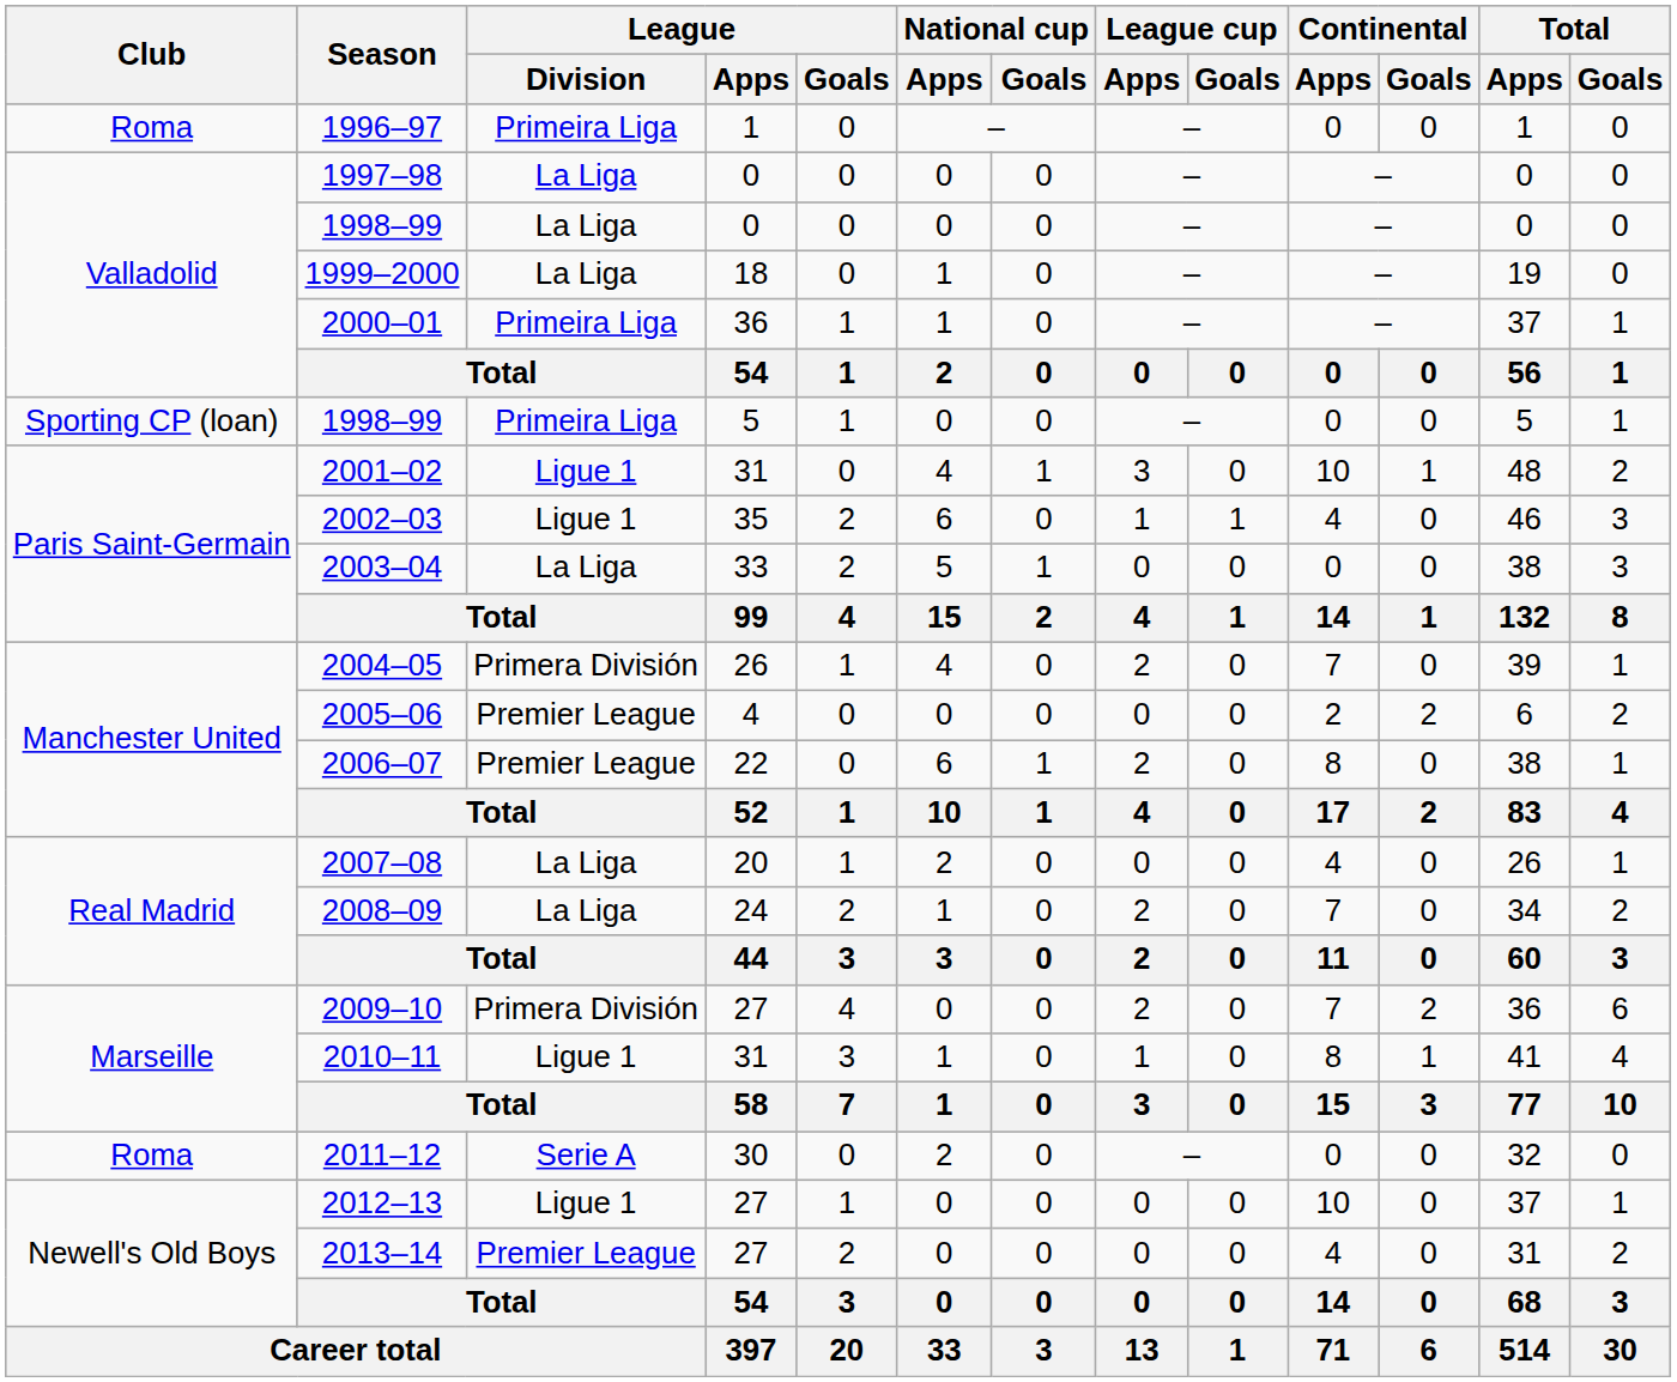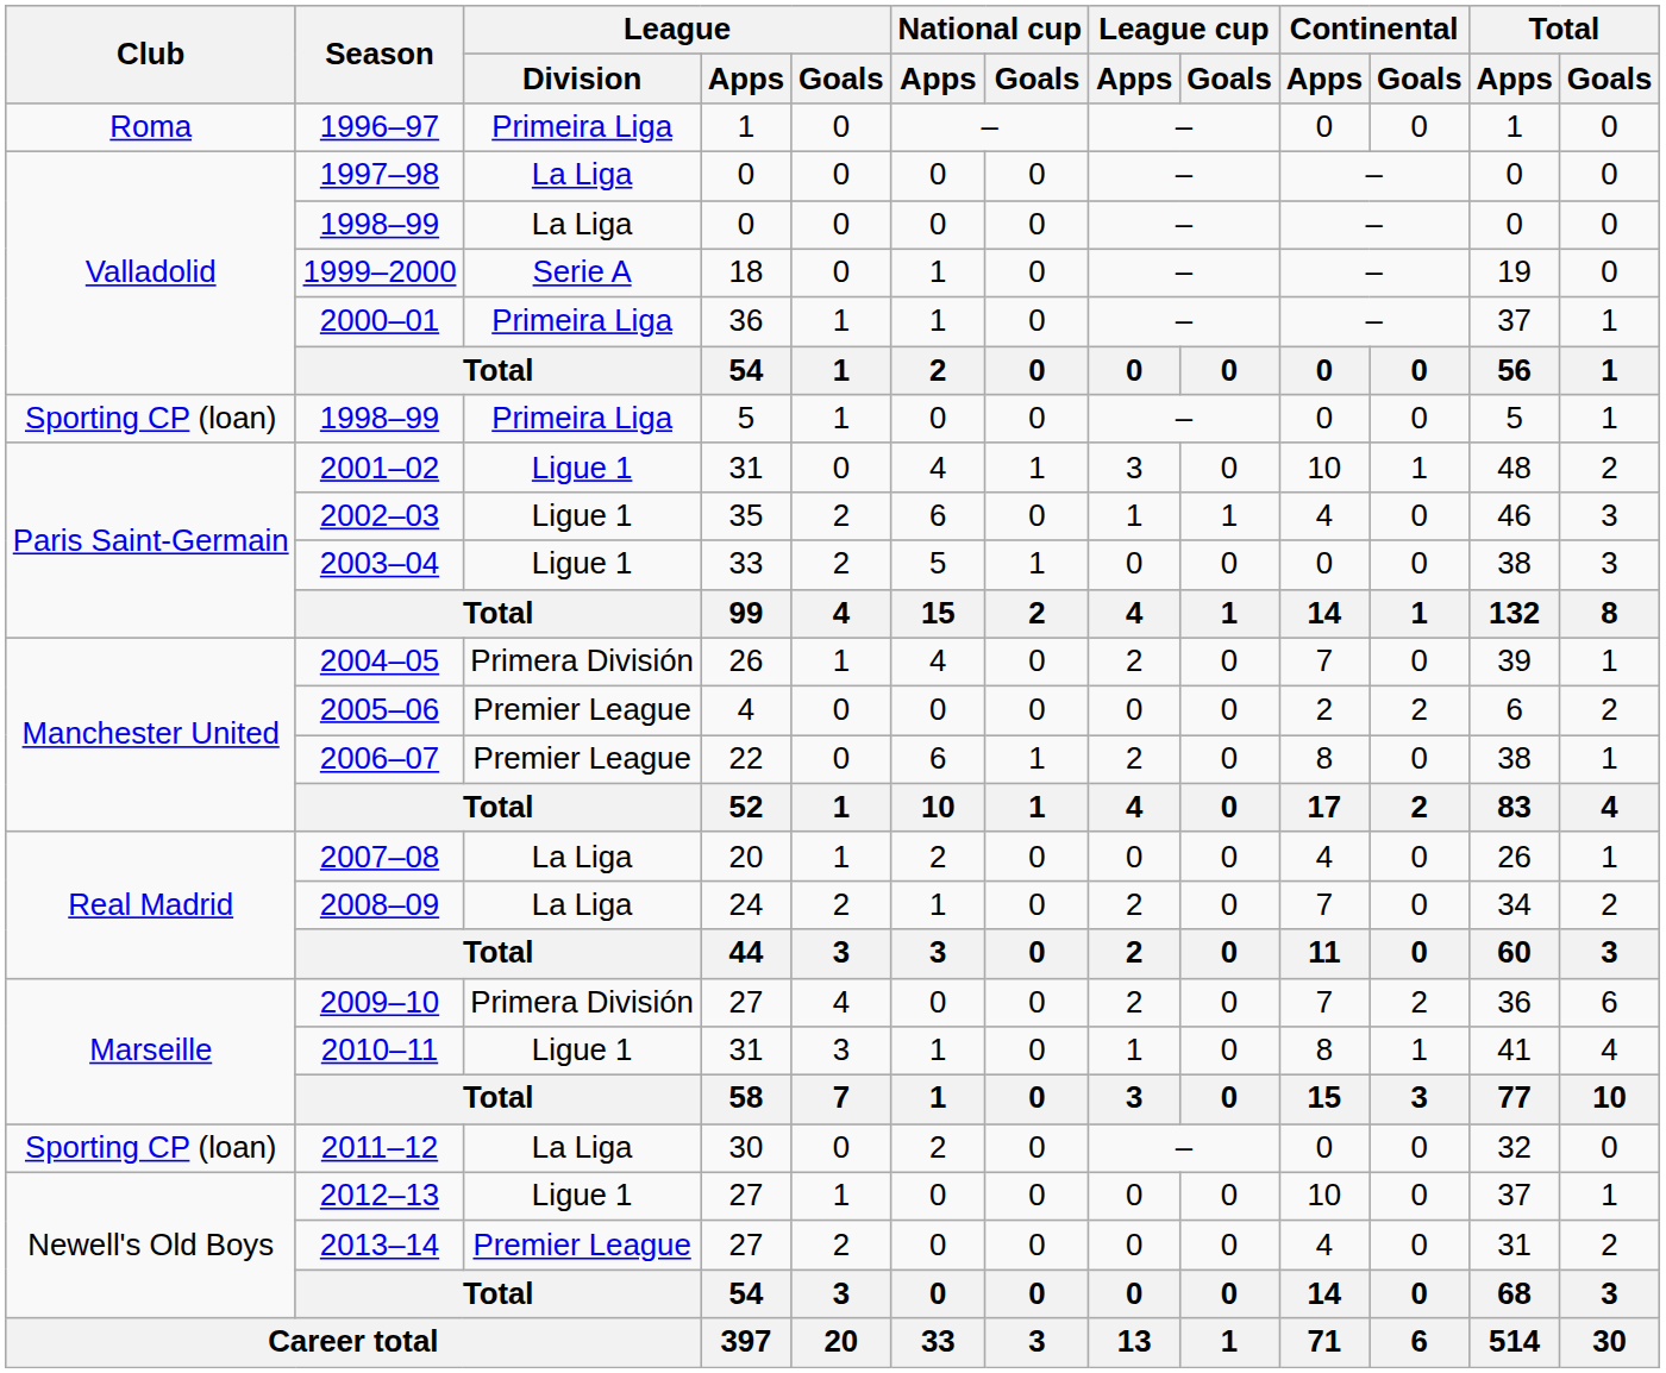1999–2000 | League / Division: La Liga -> Serie A
2003–04 | League / Division: La Liga -> Ligue 1
2011–12 | Club: Roma -> Sporting CP (loan)
2011–12 | League / Division: Serie A -> La Liga
